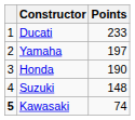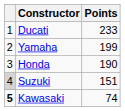Yamaha | Points: 197 -> 199
Suzuki | column 1: no background -> lightgrey background
Suzuki | Points: 148 -> 151
